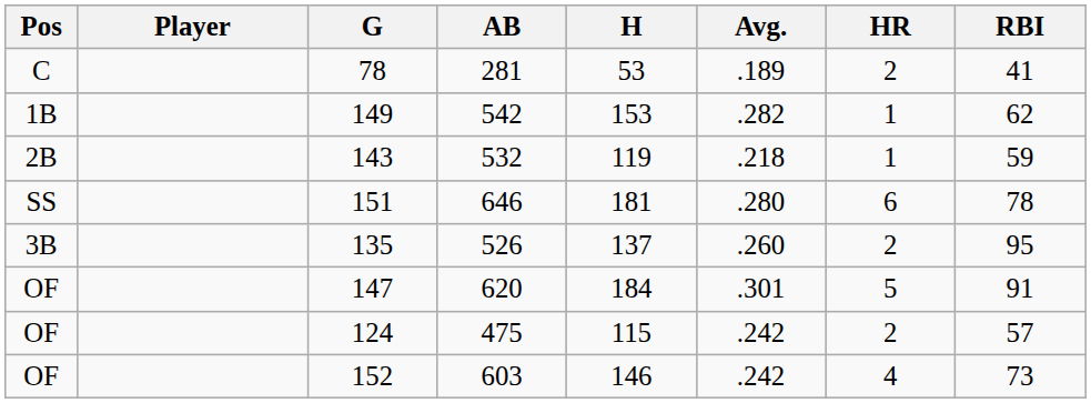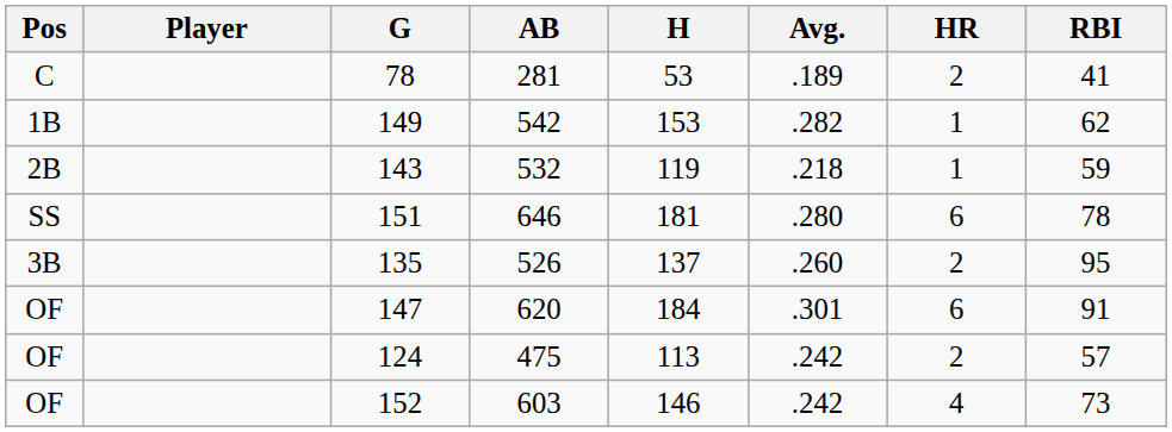147 | HR: 5 -> 6
124 | H: 115 -> 113
